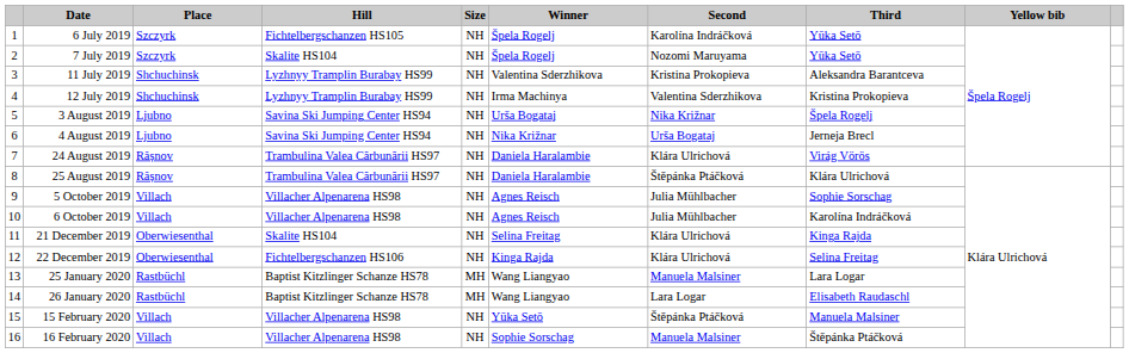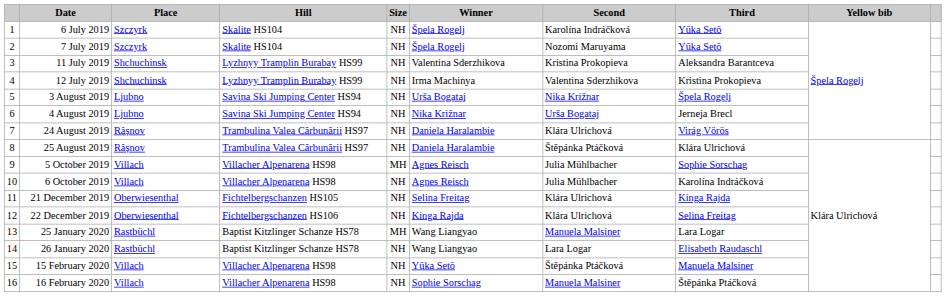6 July 2019 | Hill: Fichtelbergschanzen HS105 -> Skalite HS104
5 October 2019 | Size: NH -> MH
21 December 2019 | Hill: Skalite HS104 -> Fichtelbergschanzen HS105
26 January 2020 | Size: MH -> NH
